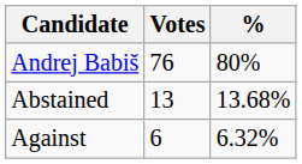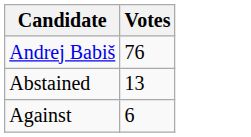- column: % | 80% | 13.68% | 6.32%
